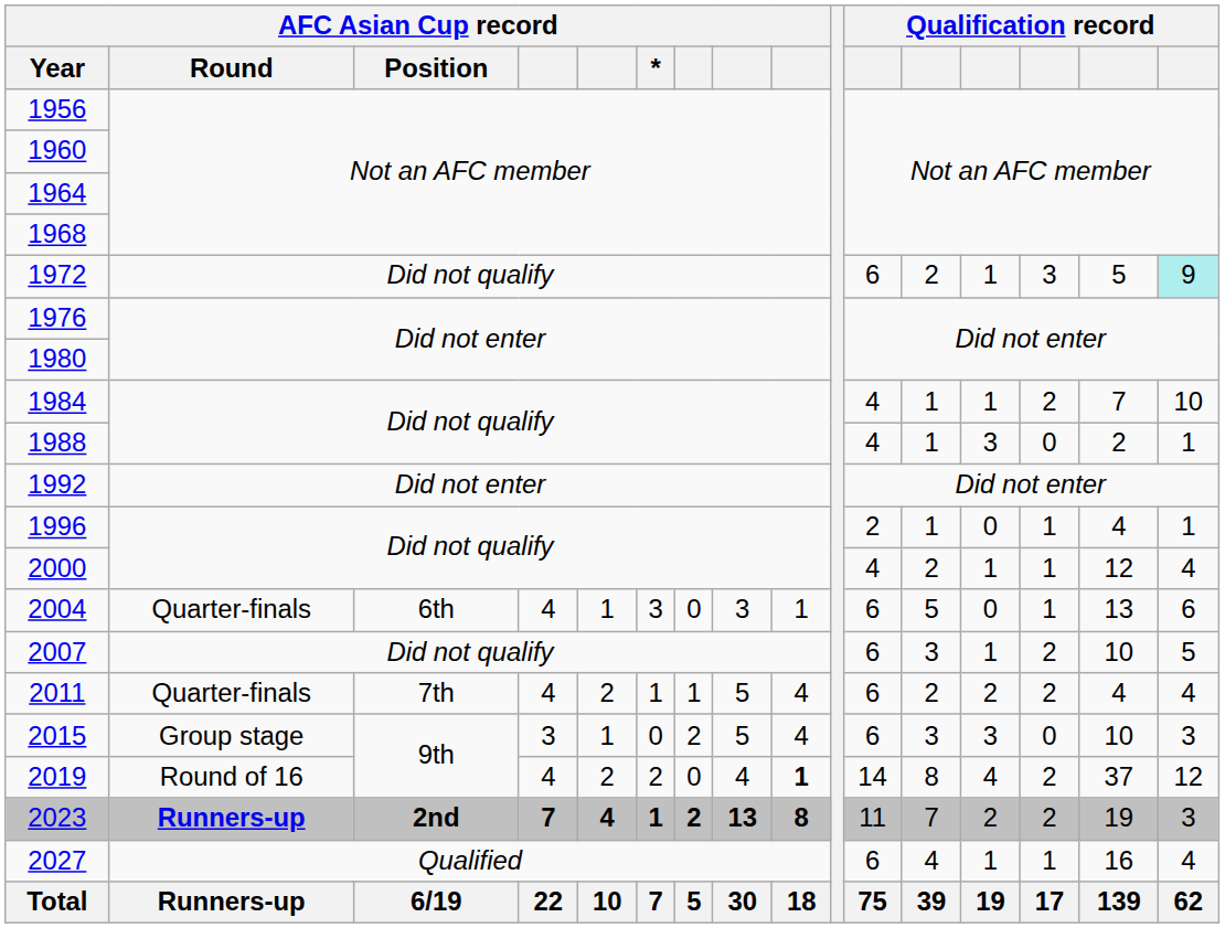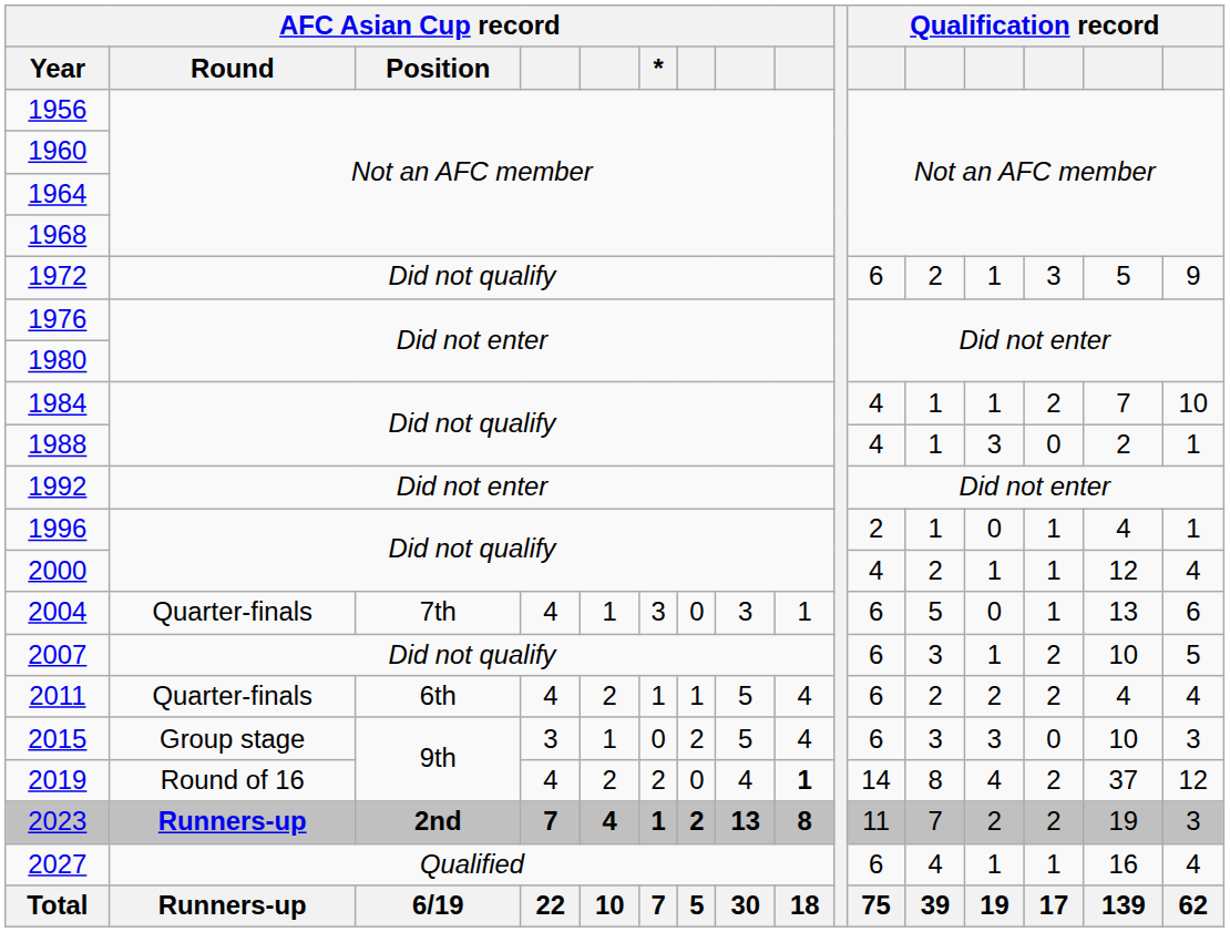1972 | column 16: paleturquoise background -> no background
2004 | AFC Asian Cup record / Position: 6th -> 7th
2011 | AFC Asian Cup record / Position: 7th -> 6th
